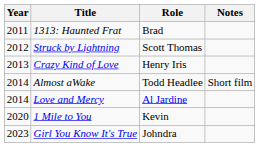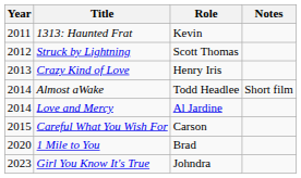1313: Haunted Frat | Role: Brad -> Kevin
+ row: 2015 | Careful What You Wish For | Carson
1 Mile to You | Role: Kevin -> Brad
